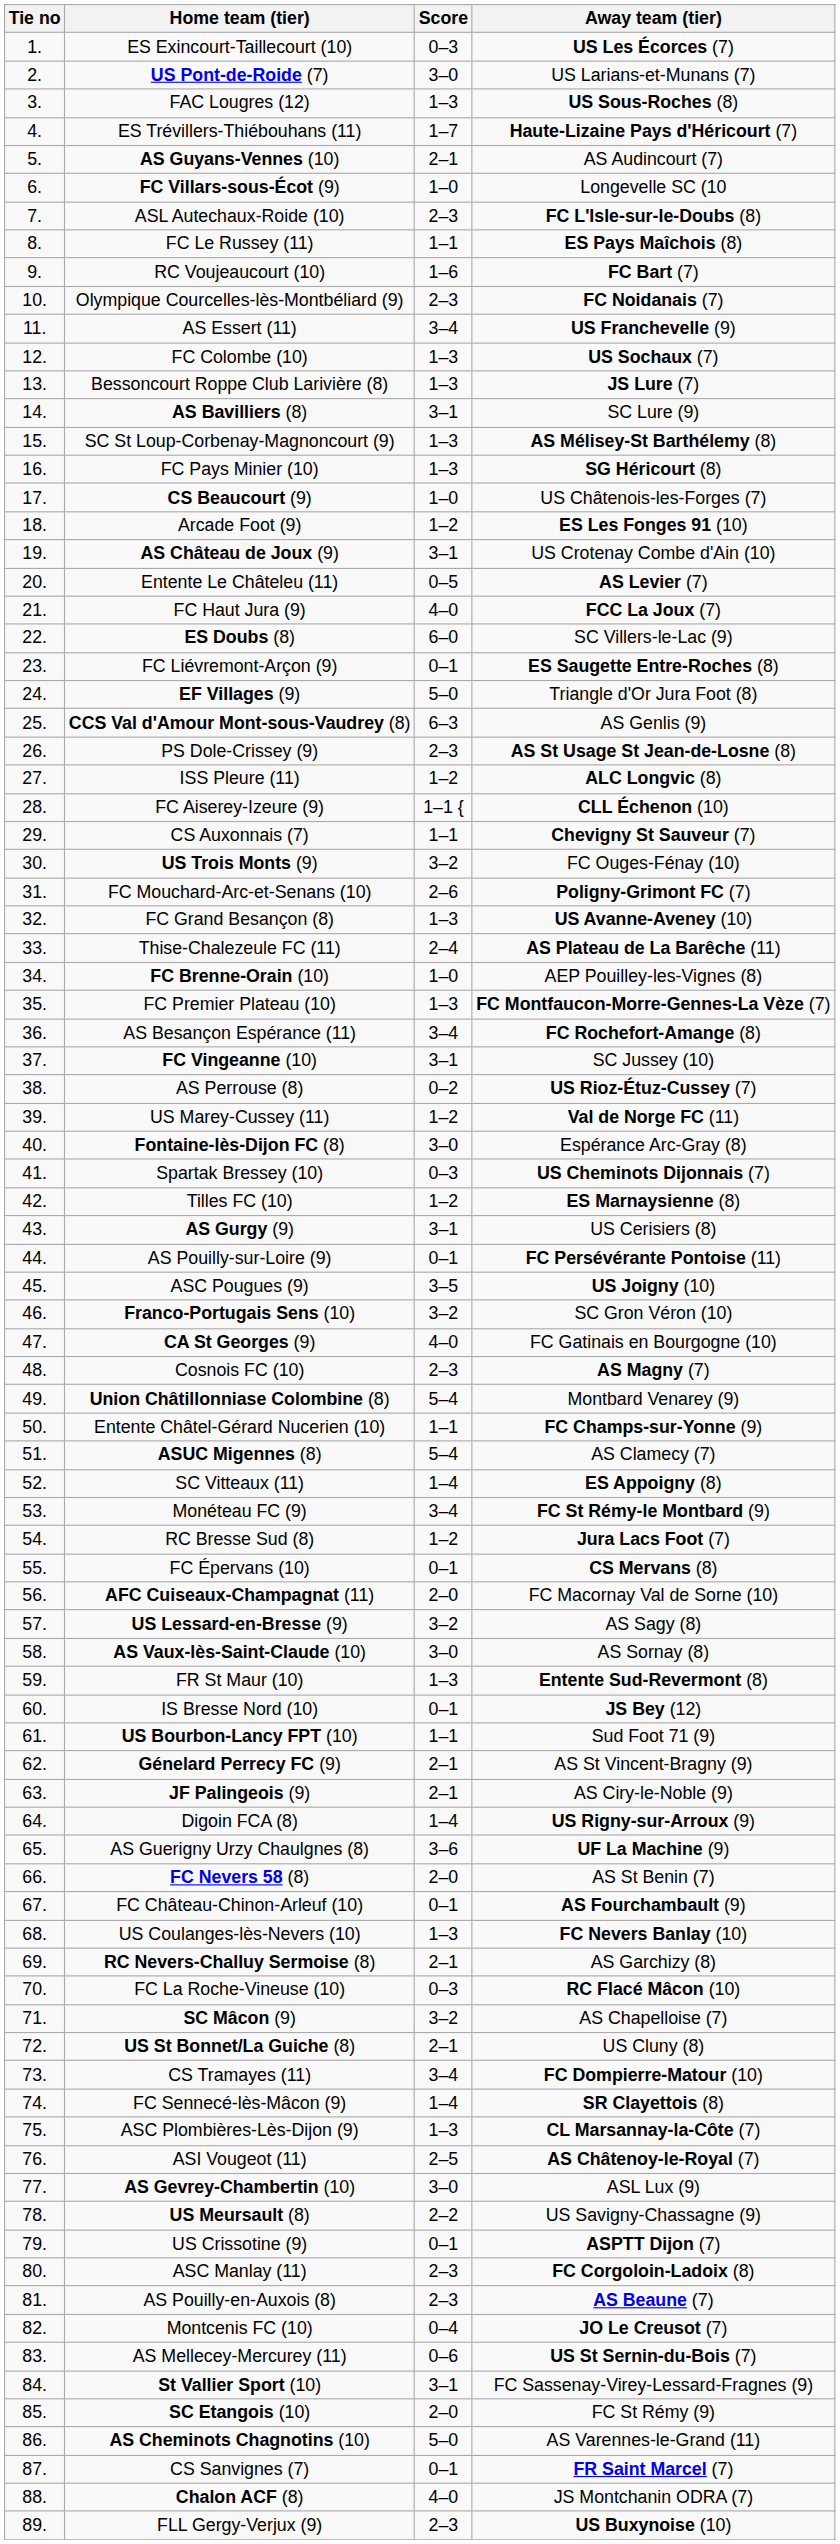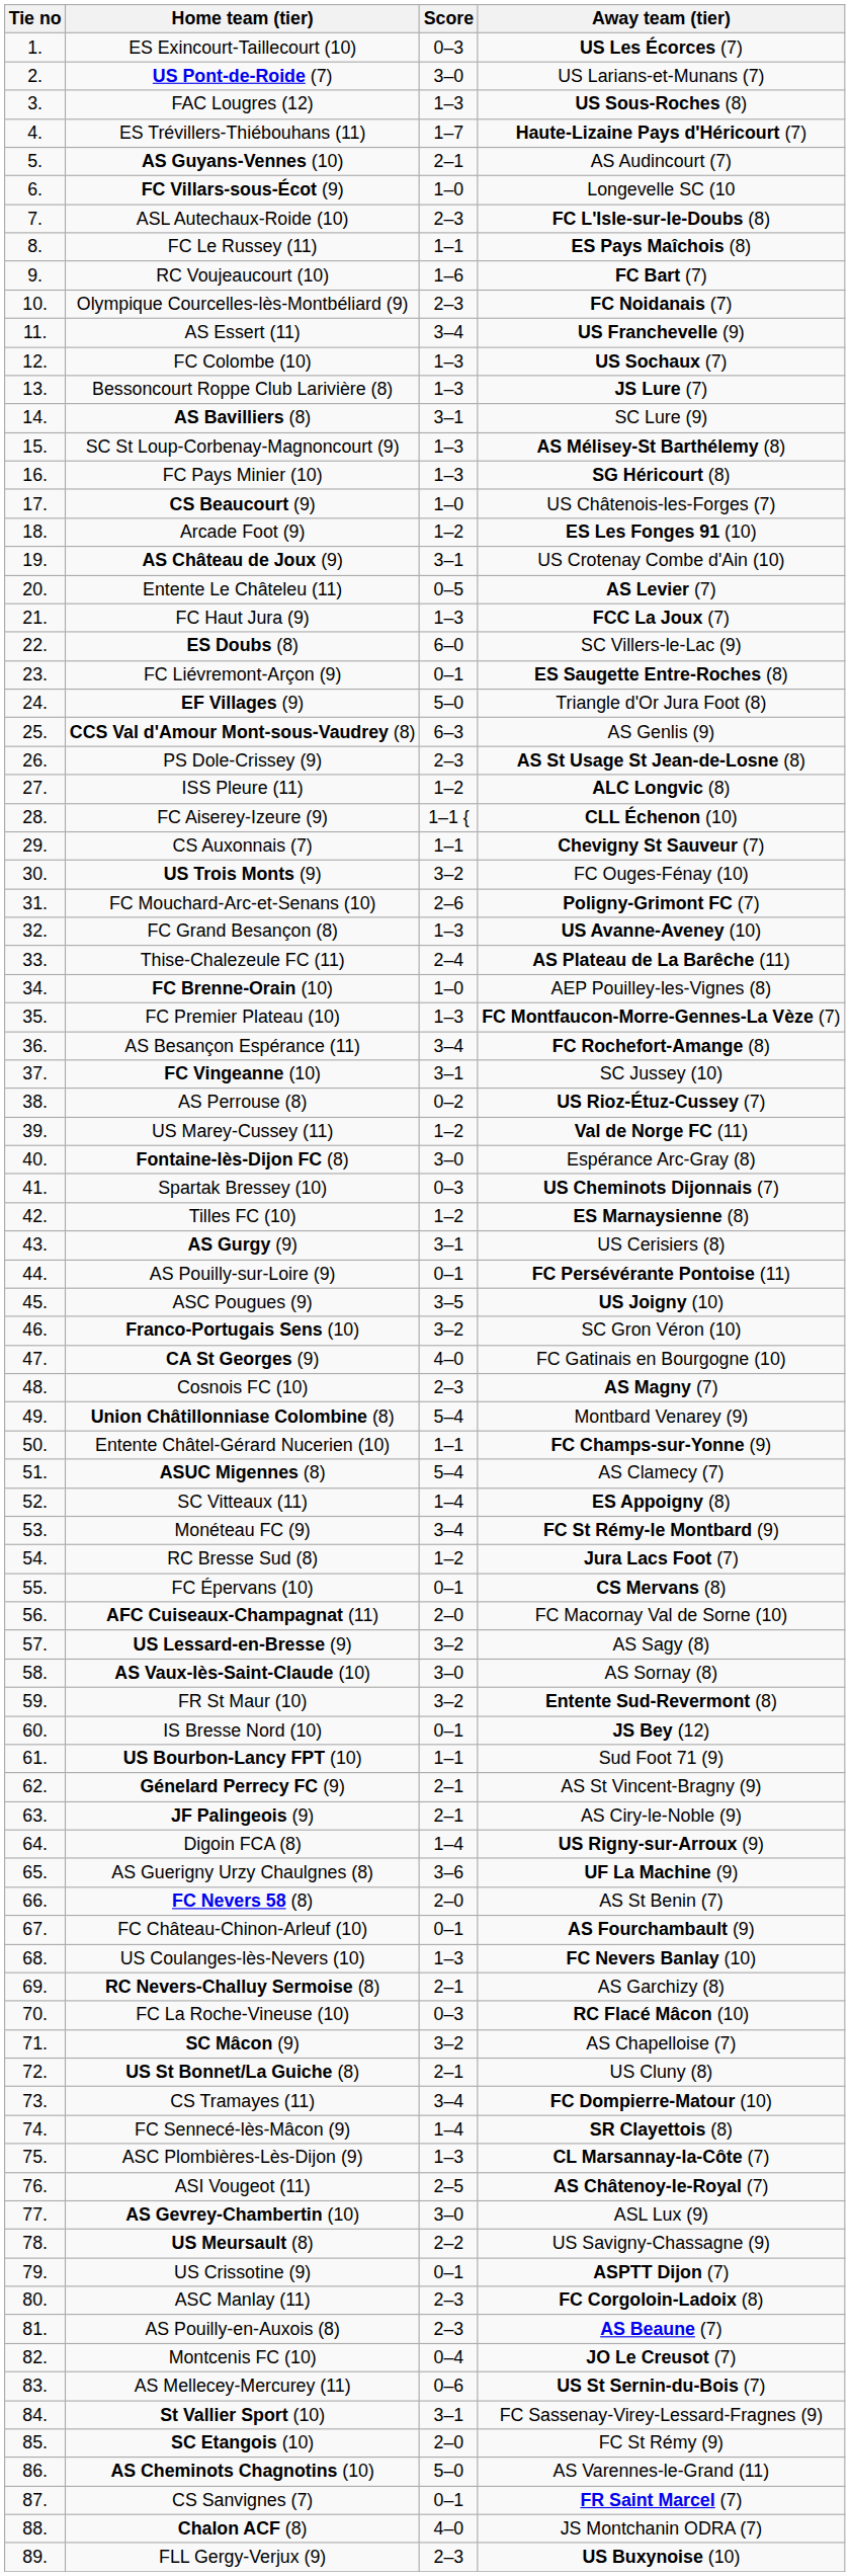FC Haut Jura (9) | Score: 4–0 -> 1–3
FR St Maur (10) | Score: 1–3 -> 3–2
